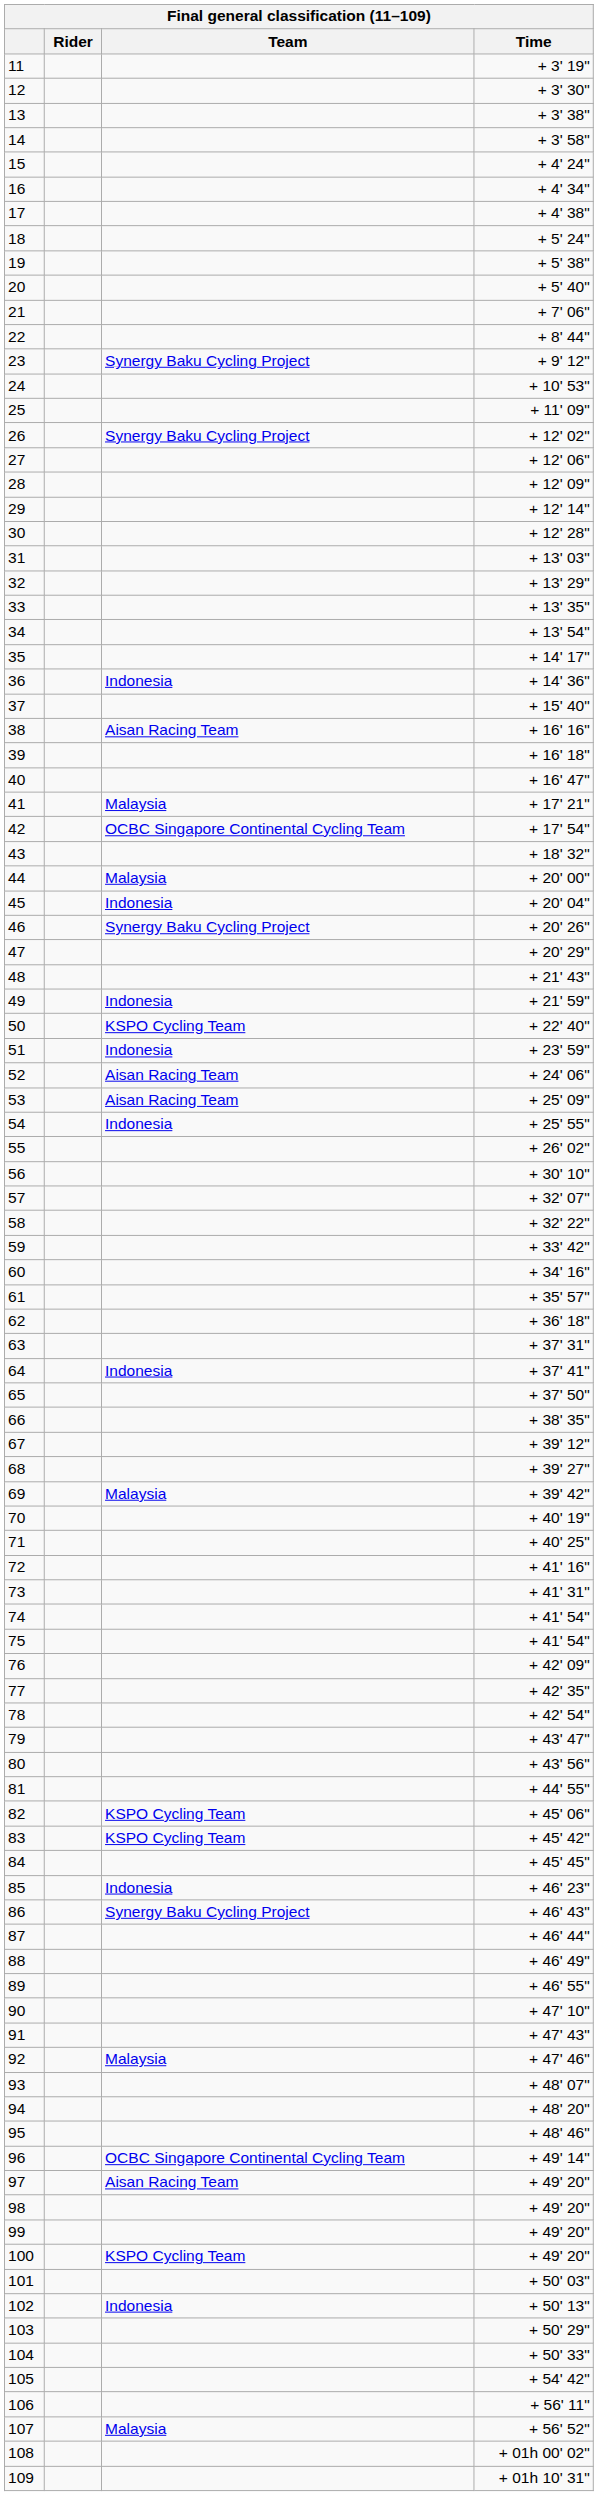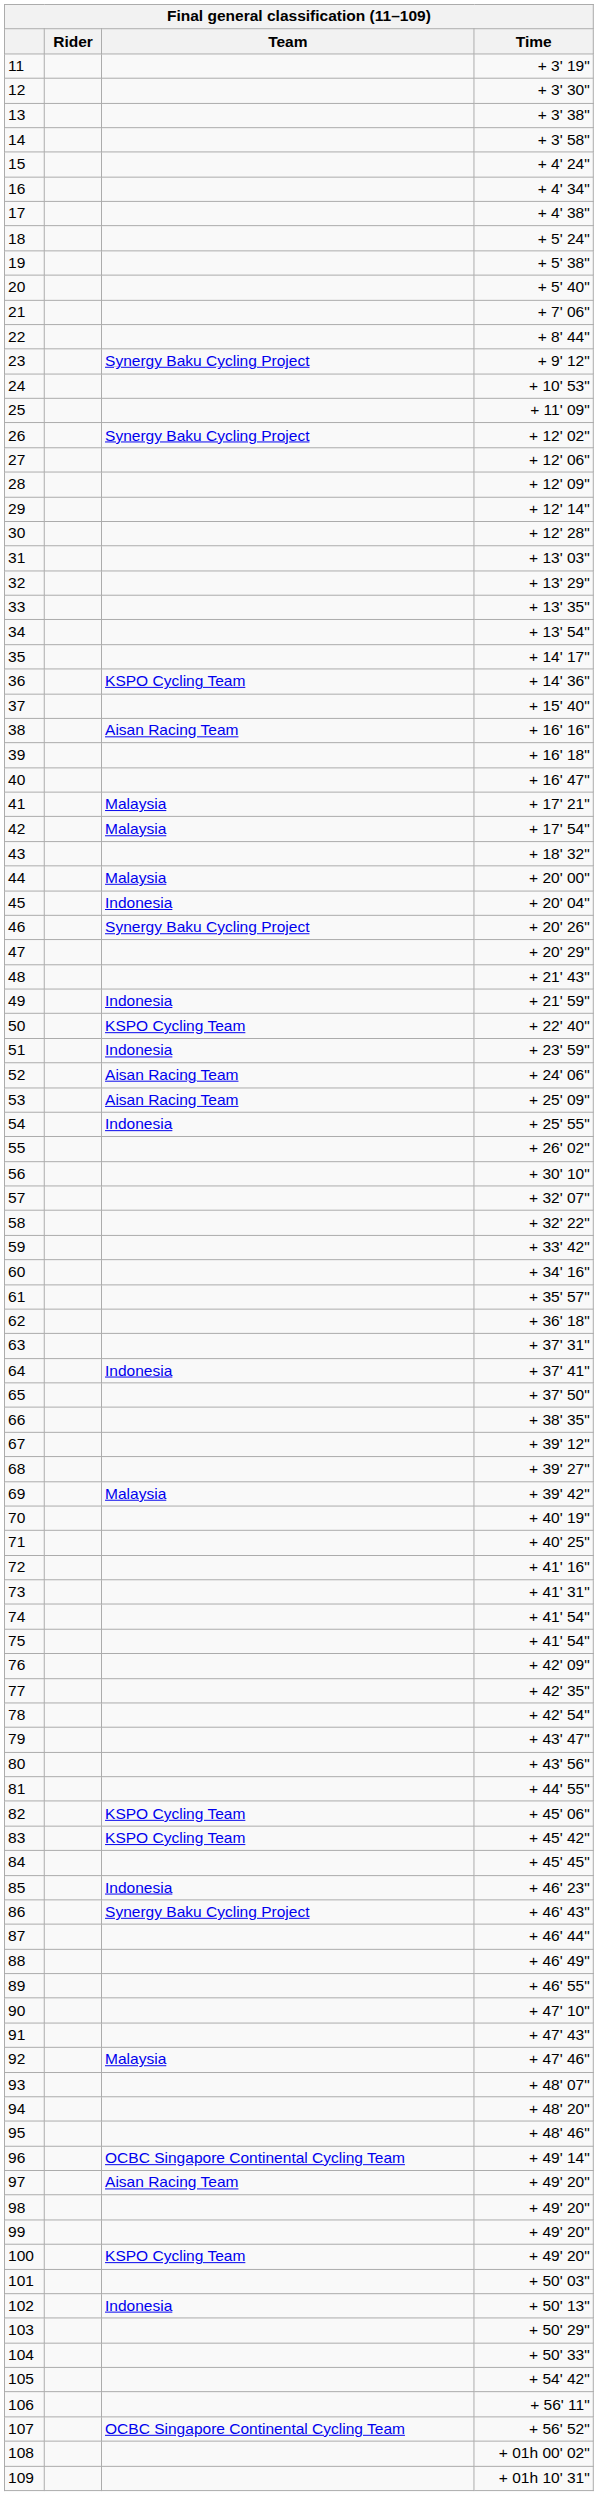36 | Team: Indonesia -> KSPO Cycling Team
42 | Team: OCBC Singapore Continental Cycling Team -> Malaysia
107 | Team: Malaysia -> OCBC Singapore Continental Cycling Team
